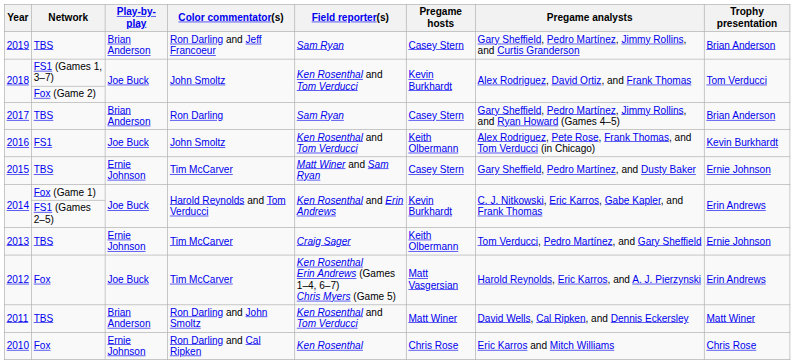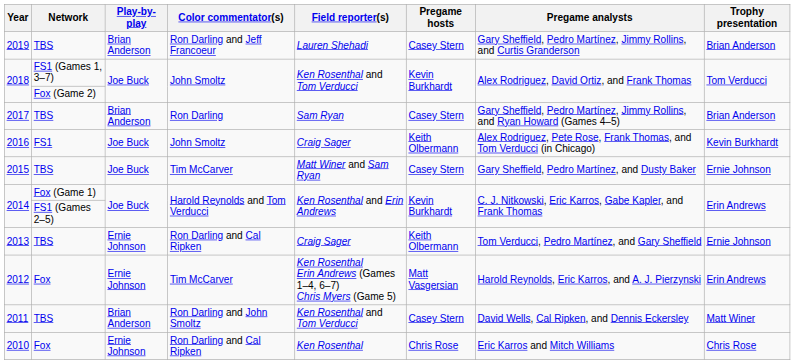2019 | Field reporter(s): Sam Ryan -> Lauren Shehadi
2016 | Field reporter(s): Ken Rosenthal and Tom Verducci -> Craig Sager
2015 | Play-by-play: Ernie Johnson -> Joe Buck
2013 | Color commentator(s): Tim McCarver -> Ron Darling and Cal Ripken
2012 | Play-by-play: Joe Buck -> Ernie Johnson
2011 | Pregame hosts: Matt Winer -> Casey Stern
